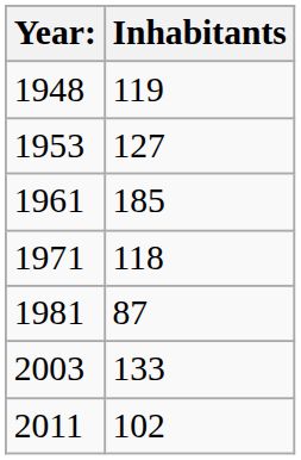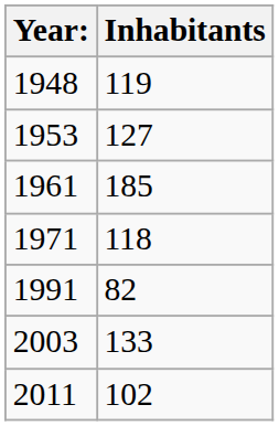- row: 1981 | 87
+ row: 1991 | 82
